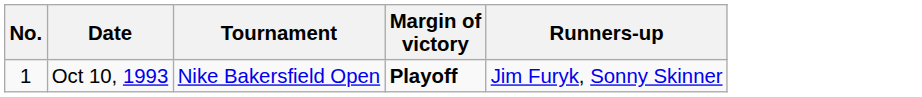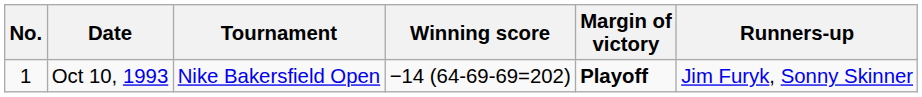+ column: Winning score | −14 (64-69-69=202)
